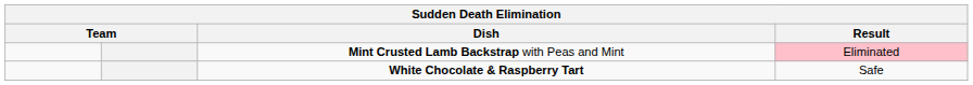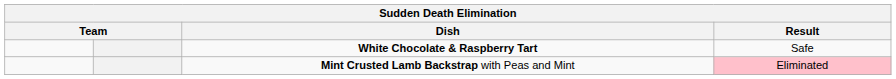rows swapped: White Chocolate & Raspberry Tart <-> Mint Crusted Lamb Backstrap with Peas and Mint
